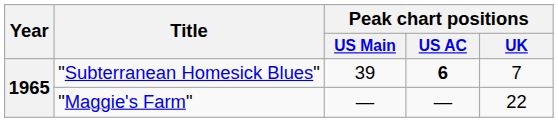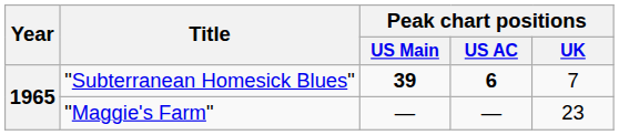"Subterranean Homesick Blues" | Peak chart positions / US Main: normal -> bold
"Maggie's Farm" | Peak chart positions / UK: 22 -> 23
